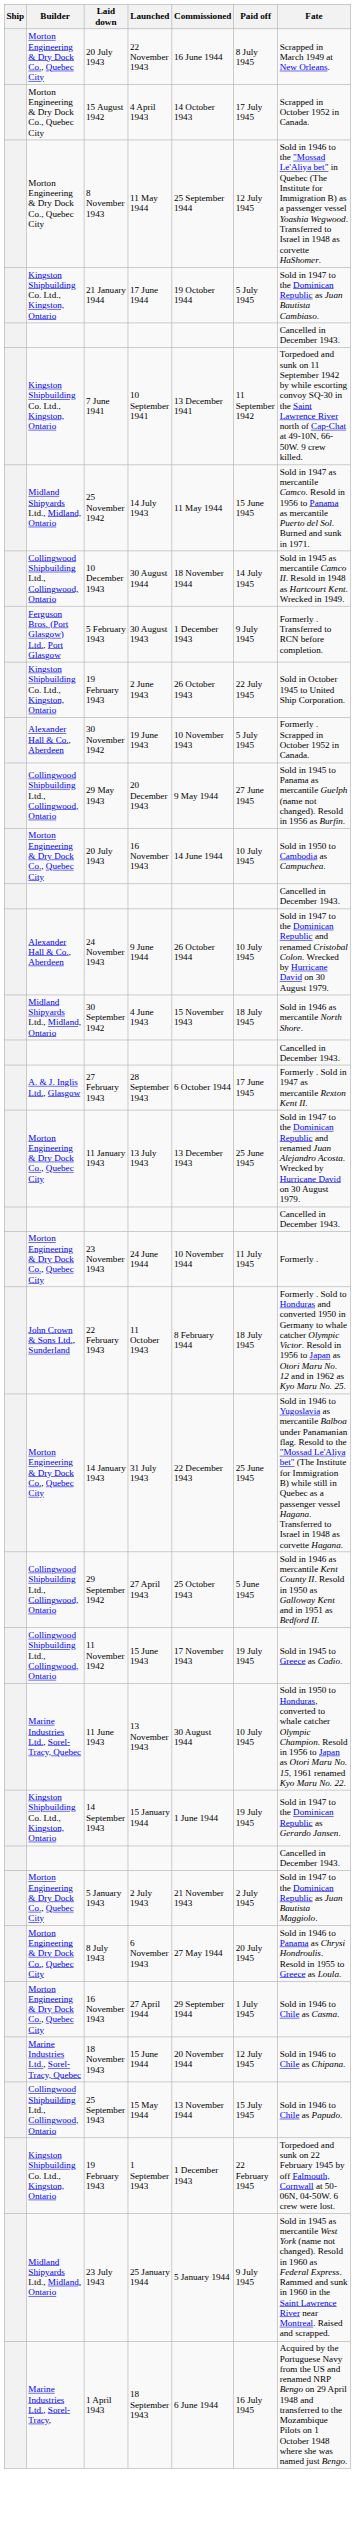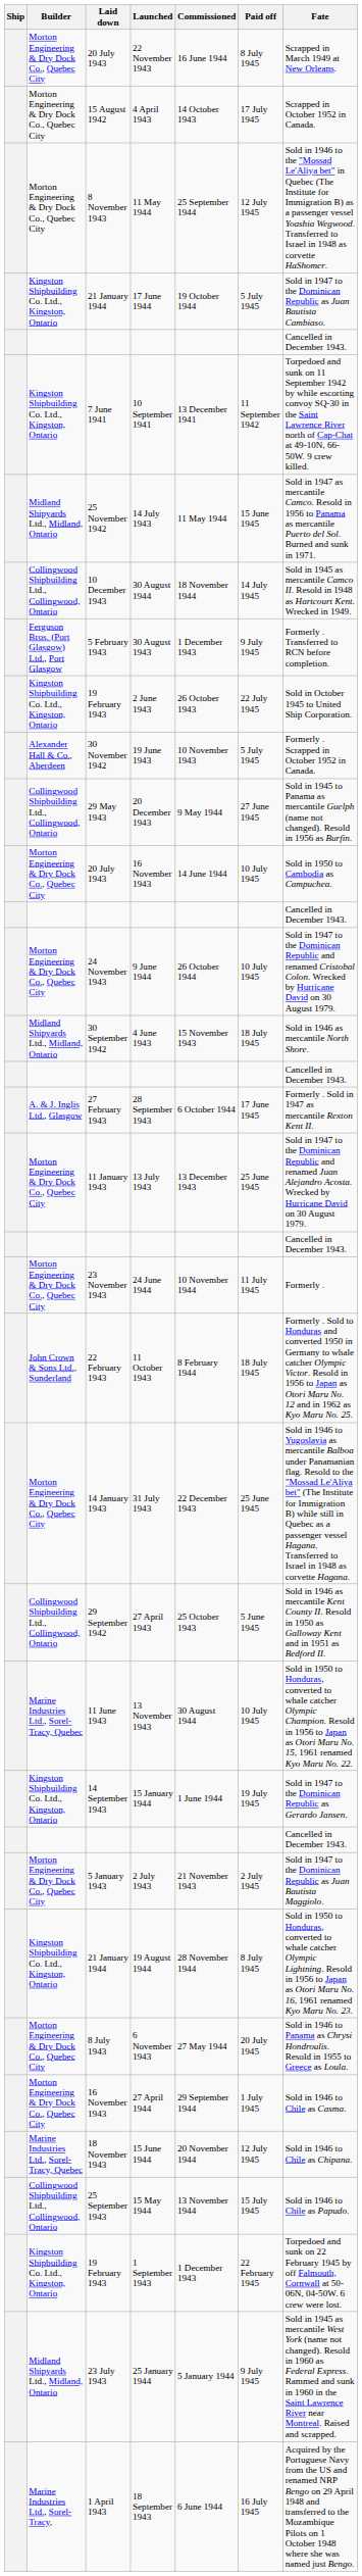9 June 1944 | Builder: Alexander Hall & Co., Aberdeen -> Morton Engineering & Dry Dock Co., Quebec City
- row: Collingwood Shipbuilding Ltd., Collingwood, Ontario | 11 November 1942 | 15 June 1943 | 17 November 1943 | 19 July 1945 | Sold in 1945 to Greece as Cadio.
+ row: Kingston Shipbuilding Co. Ltd., Kingston, Ontario | 21 January 1944 | 19 August 1944 | 28 November 1944 | 8 July 1945 | Sold in 1950 to Honduras, converted to whale catcher Olympic Lightning. Resold in 1956 to Japan as Otori Maru No. 16, 1961 renamed Kyo Maru No. 23.
